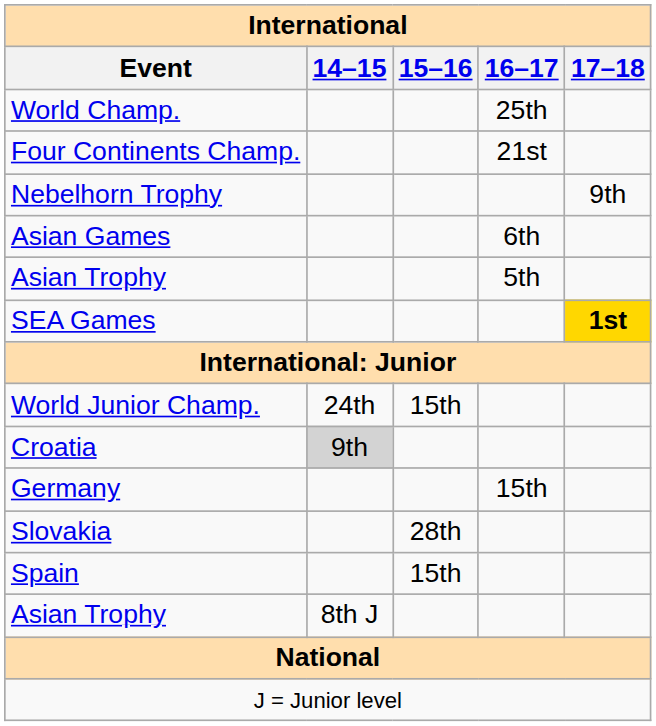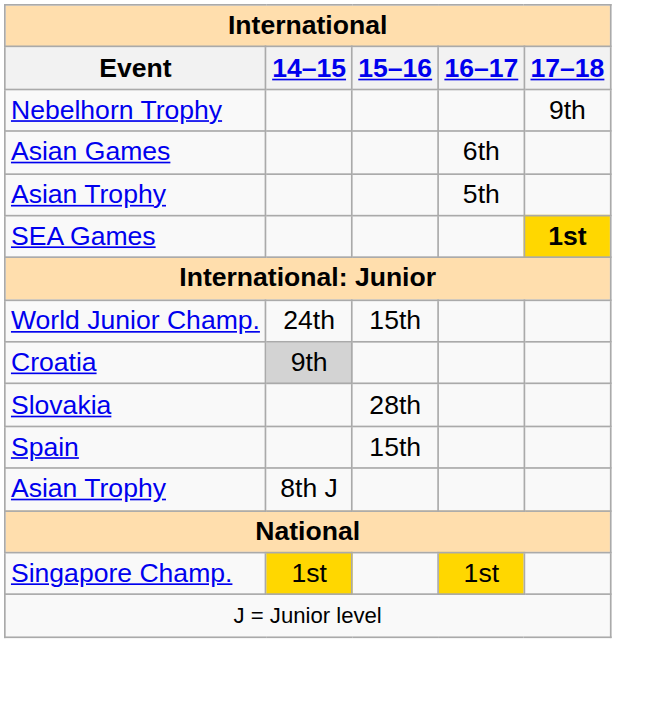- row: World Champ. | 25th
- row: Four Continents Champ. | 21st
- row: Germany | 15th
+ row: Singapore Champ. | 1st | 1st
